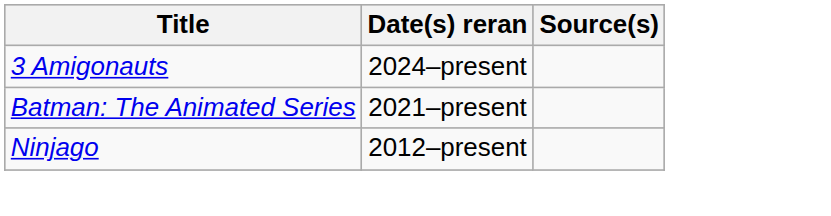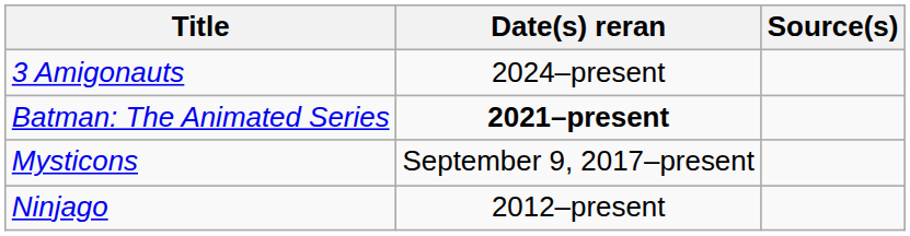Batman: The Animated Series | Date(s) reran: normal -> bold
+ row: Mysticons | September 9, 2017–present
